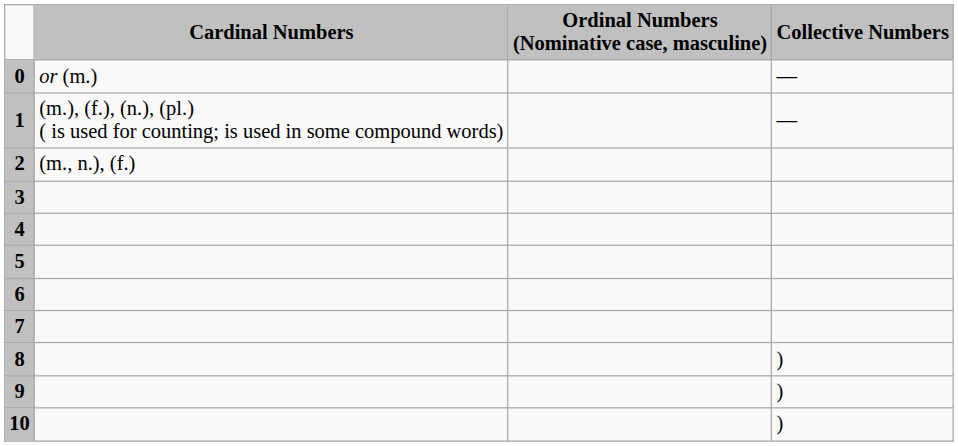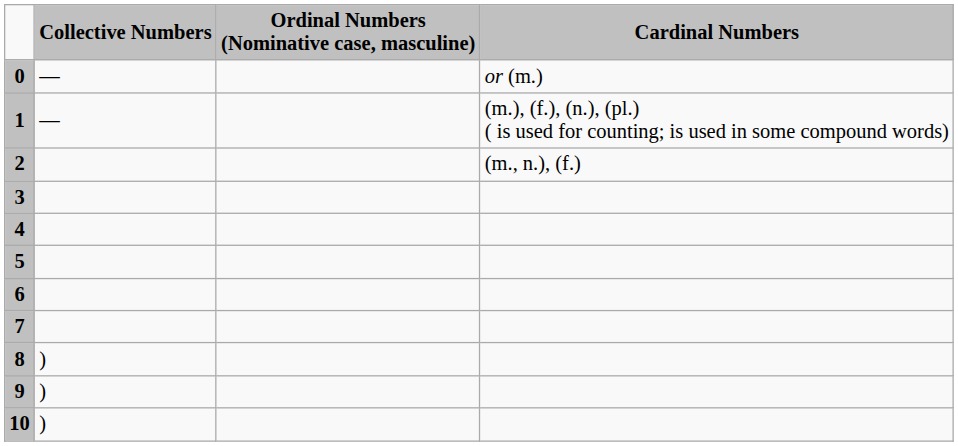columns swapped: Cardinal Numbers <-> Collective Numbers
